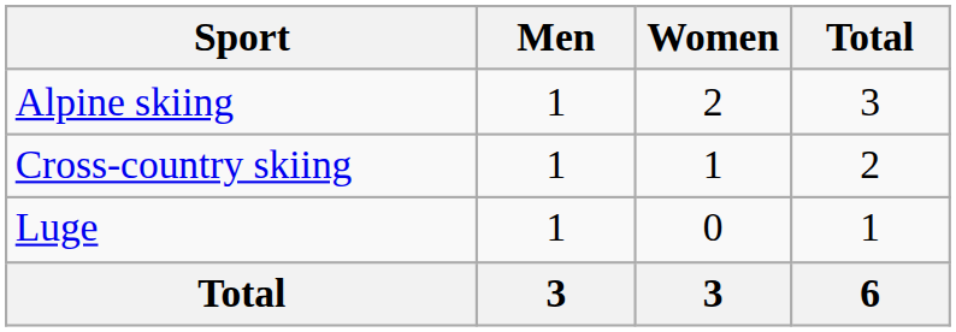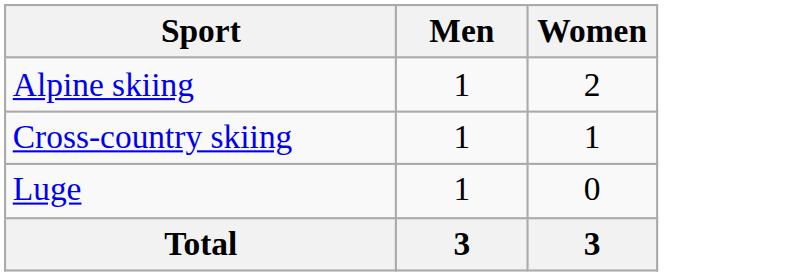- column: Total | 3 | 2 | 1 | 6
